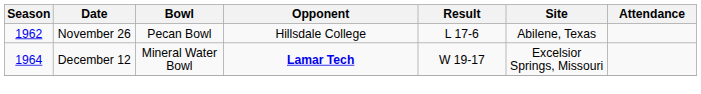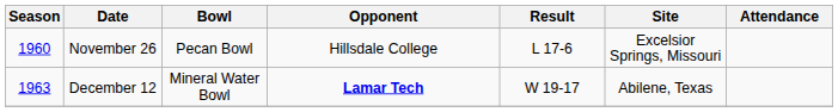November 26 | Season: 1962 -> 1960
November 26 | Site: Abilene, Texas -> Excelsior Springs, Missouri
December 12 | Season: 1964 -> 1963
December 12 | Site: Excelsior Springs, Missouri -> Abilene, Texas
